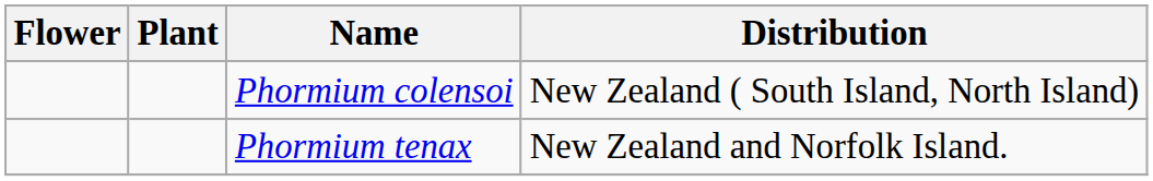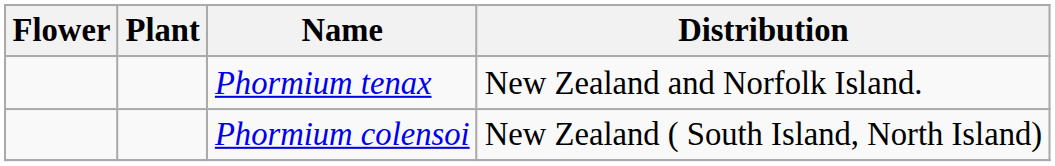rows swapped: Phormium colensoi <-> Phormium tenax
